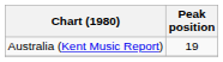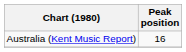Australia (Kent Music Report) | Peak position: 19 -> 16
